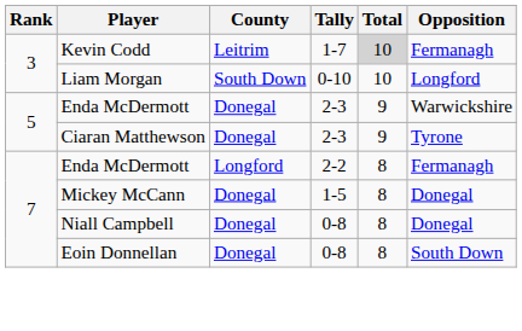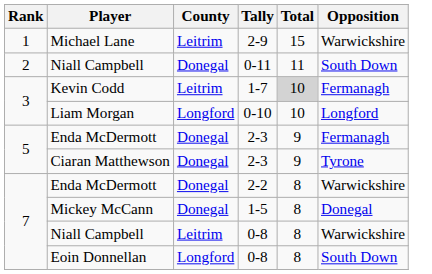+ row: 1 | Michael Lane | Leitrim | 2-9 | 15 | Warwickshire
+ row: 2 | Niall Campbell | Donegal | 0-11 | 11 | South Down
Liam Morgan | County: South Down -> Longford
Enda McDermott / 2-3 | Opposition: Warwickshire -> Fermanagh
Enda McDermott / 2-2 | County: Longford -> Donegal
Enda McDermott / 2-2 | Opposition: Fermanagh -> Warwickshire
Niall Campbell / 0-8 | County: Donegal -> Leitrim
Niall Campbell / 0-8 | Opposition: Donegal -> Warwickshire
Eoin Donnellan | County: Donegal -> Longford
